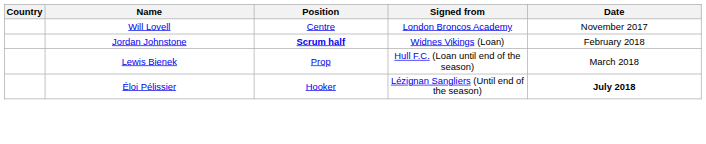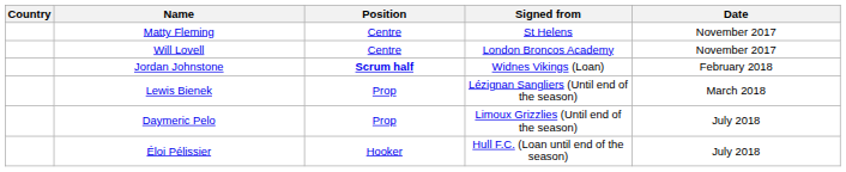+ row: Matty Fleming | Centre | St Helens | November 2017
Lewis Bienek | Signed from: Hull F.C. (Loan until end of the season) -> Lézignan Sangliers (Until end of the season)
+ row: Daymeric Pelo | Prop | Limoux Grizzlies (Until end of the season) | July 2018
Éloi Pélissier | Signed from: Lézignan Sangliers (Until end of the season) -> Hull F.C. (Loan until end of the season)
Éloi Pélissier | Date: bold -> normal
